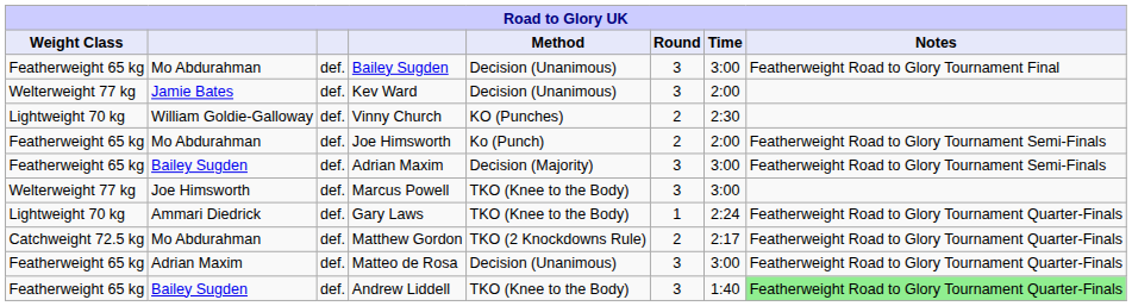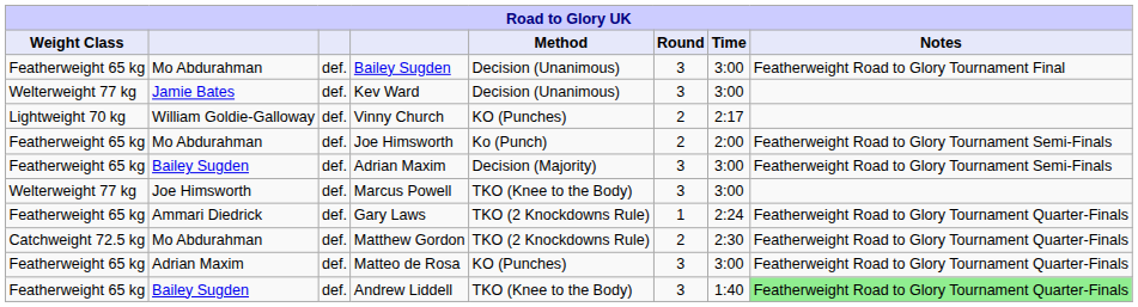Kev Ward | Time: 2:00 -> 3:00
Vinny Church | Time: 2:30 -> 2:17
Gary Laws | Weight Class: Lightweight 70 kg -> Featherweight 65 kg
Gary Laws | Method: TKO (Knee to the Body) -> TKO (2 Knockdowns Rule)
Matthew Gordon | Time: 2:17 -> 2:30
Matteo de Rosa | Method: Decision (Unanimous) -> KO (Punches)
